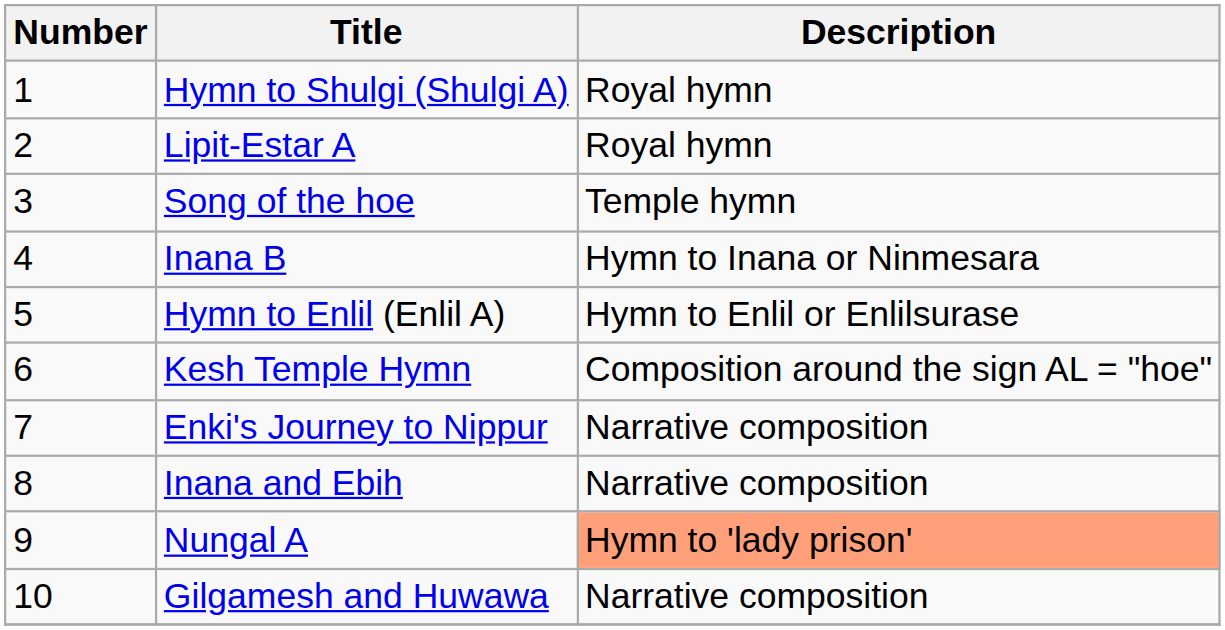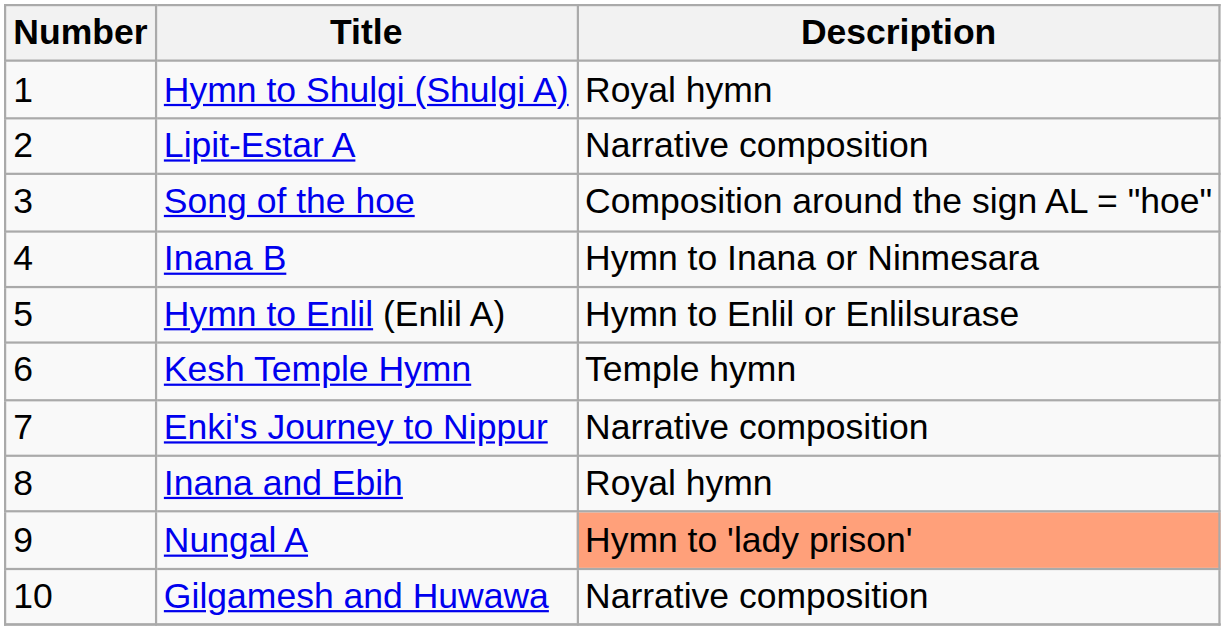Lipit-Estar A | Description: Royal hymn -> Narrative composition
Song of the hoe | Description: Temple hymn -> Composition around the sign AL = "hoe"
Kesh Temple Hymn | Description: Composition around the sign AL = "hoe" -> Temple hymn
Inana and Ebih | Description: Narrative composition -> Royal hymn
